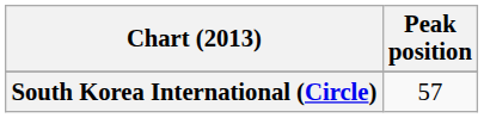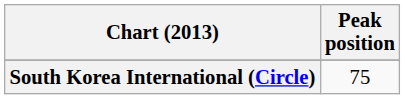South Korea International (Circle) | Peak position: 57 -> 75
